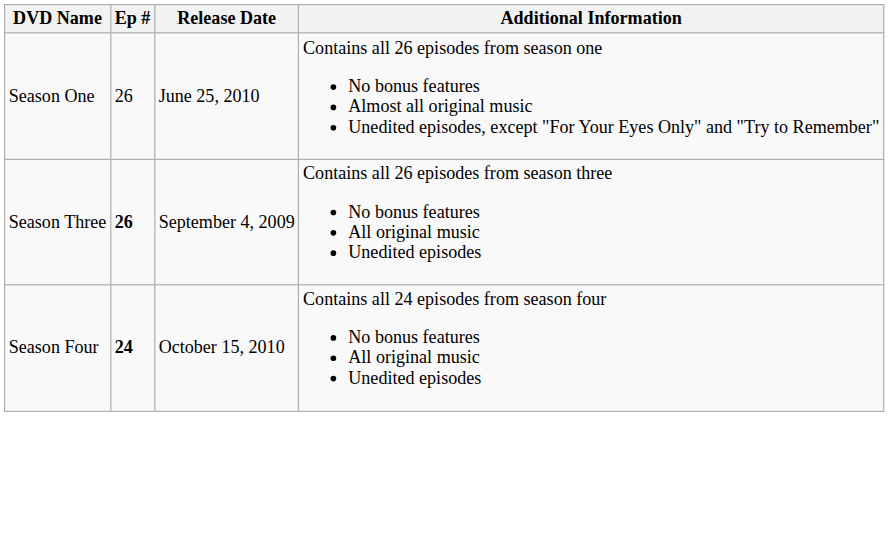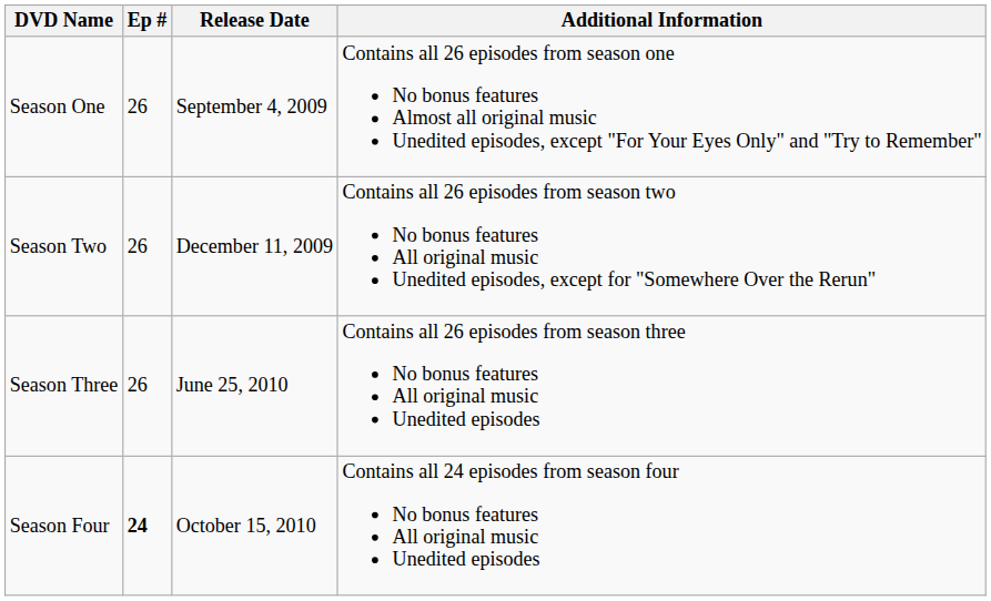Season One | Release Date: June 25, 2010 -> September 4, 2009
+ row: Season Two | 26 | December 11, 2009 | Contains all 26 episodes from season two No bonus features All original music Unedited episodes, except for "Somewhere Over the Rerun"
Season Three | Ep #: bold -> normal
Season Three | Release Date: September 4, 2009 -> June 25, 2010
